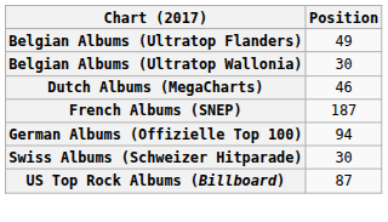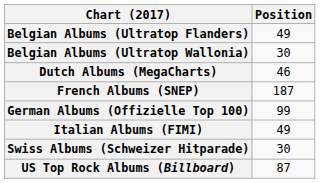German Albums (Offizielle Top 100) | Position: 94 -> 99
+ row: Italian Albums (FIMI) | 49
